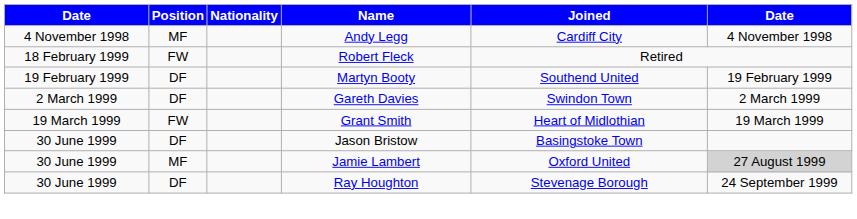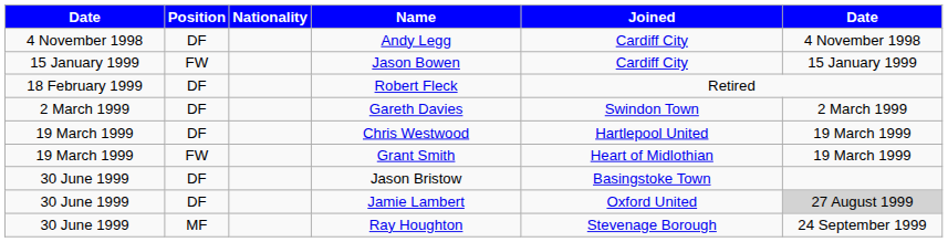Andy Legg | Position: MF -> DF
+ row: 15 January 1999 | FW | Jason Bowen | Cardiff City | 15 January 1999
Robert Fleck | Position: FW -> DF
- row: 19 February 1999 | DF | Martyn Booty | Southend United | 19 February 1999
+ row: 19 March 1999 | DF | Chris Westwood | Hartlepool United | 19 March 1999
Jamie Lambert | Position: MF -> DF
Ray Houghton | Position: DF -> MF
